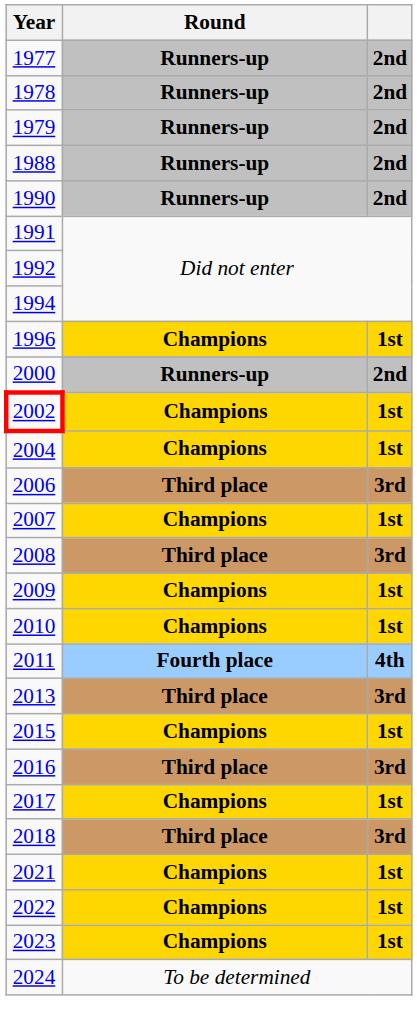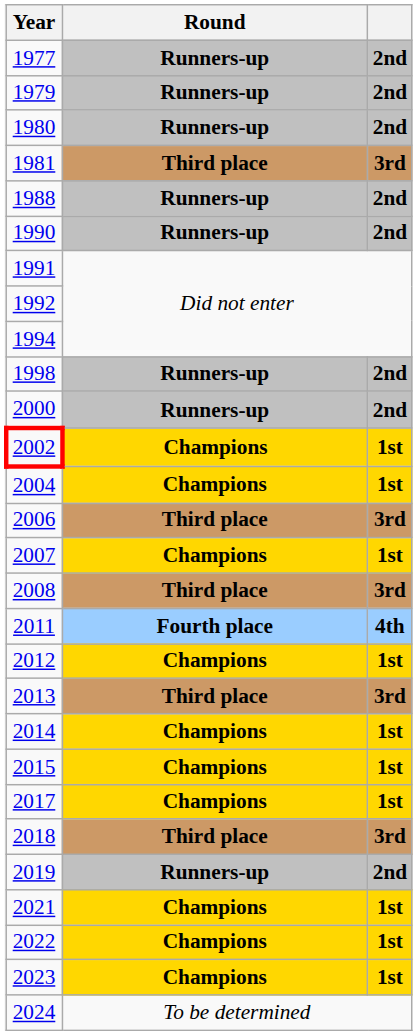- row: 1978 | Runners-up | 2nd
+ row: 1980 | Runners-up | 2nd
+ row: 1981 | Third place | 3rd
- row: 1996 | Champions | 1st
+ row: 1998 | Runners-up | 2nd
- row: 2009 | Champions | 1st
- row: 2010 | Champions | 1st
+ row: 2012 | Champions | 1st
+ row: 2014 | Champions | 1st
- row: 2016 | Third place | 3rd
+ row: 2019 | Runners-up | 2nd
